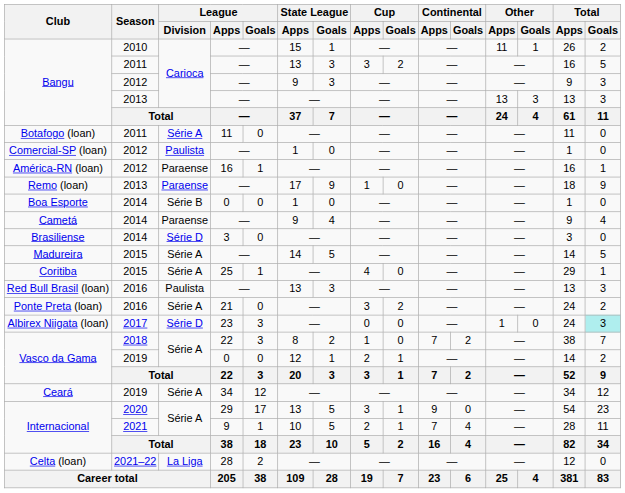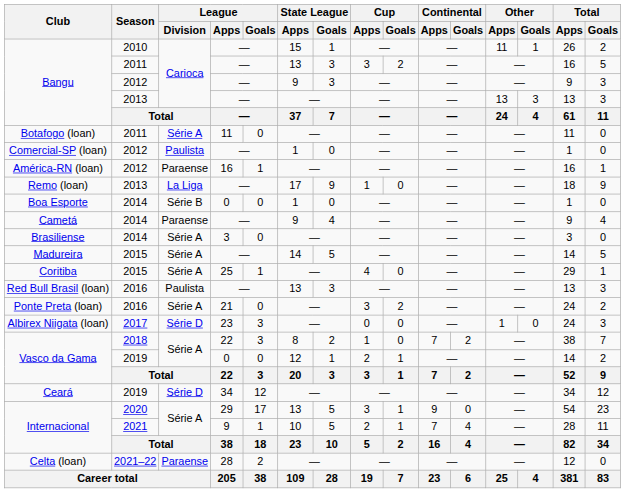Remo (loan) | League / Division: Paraense -> La Liga
Brasiliense | League / Division: Série D -> Série A
Albirex Niigata (loan) | Total / Goals: paleturquoise background -> no background
Ceará | League / Division: Série A -> Série D
Celta (loan) | League / Division: La Liga -> Paraense
